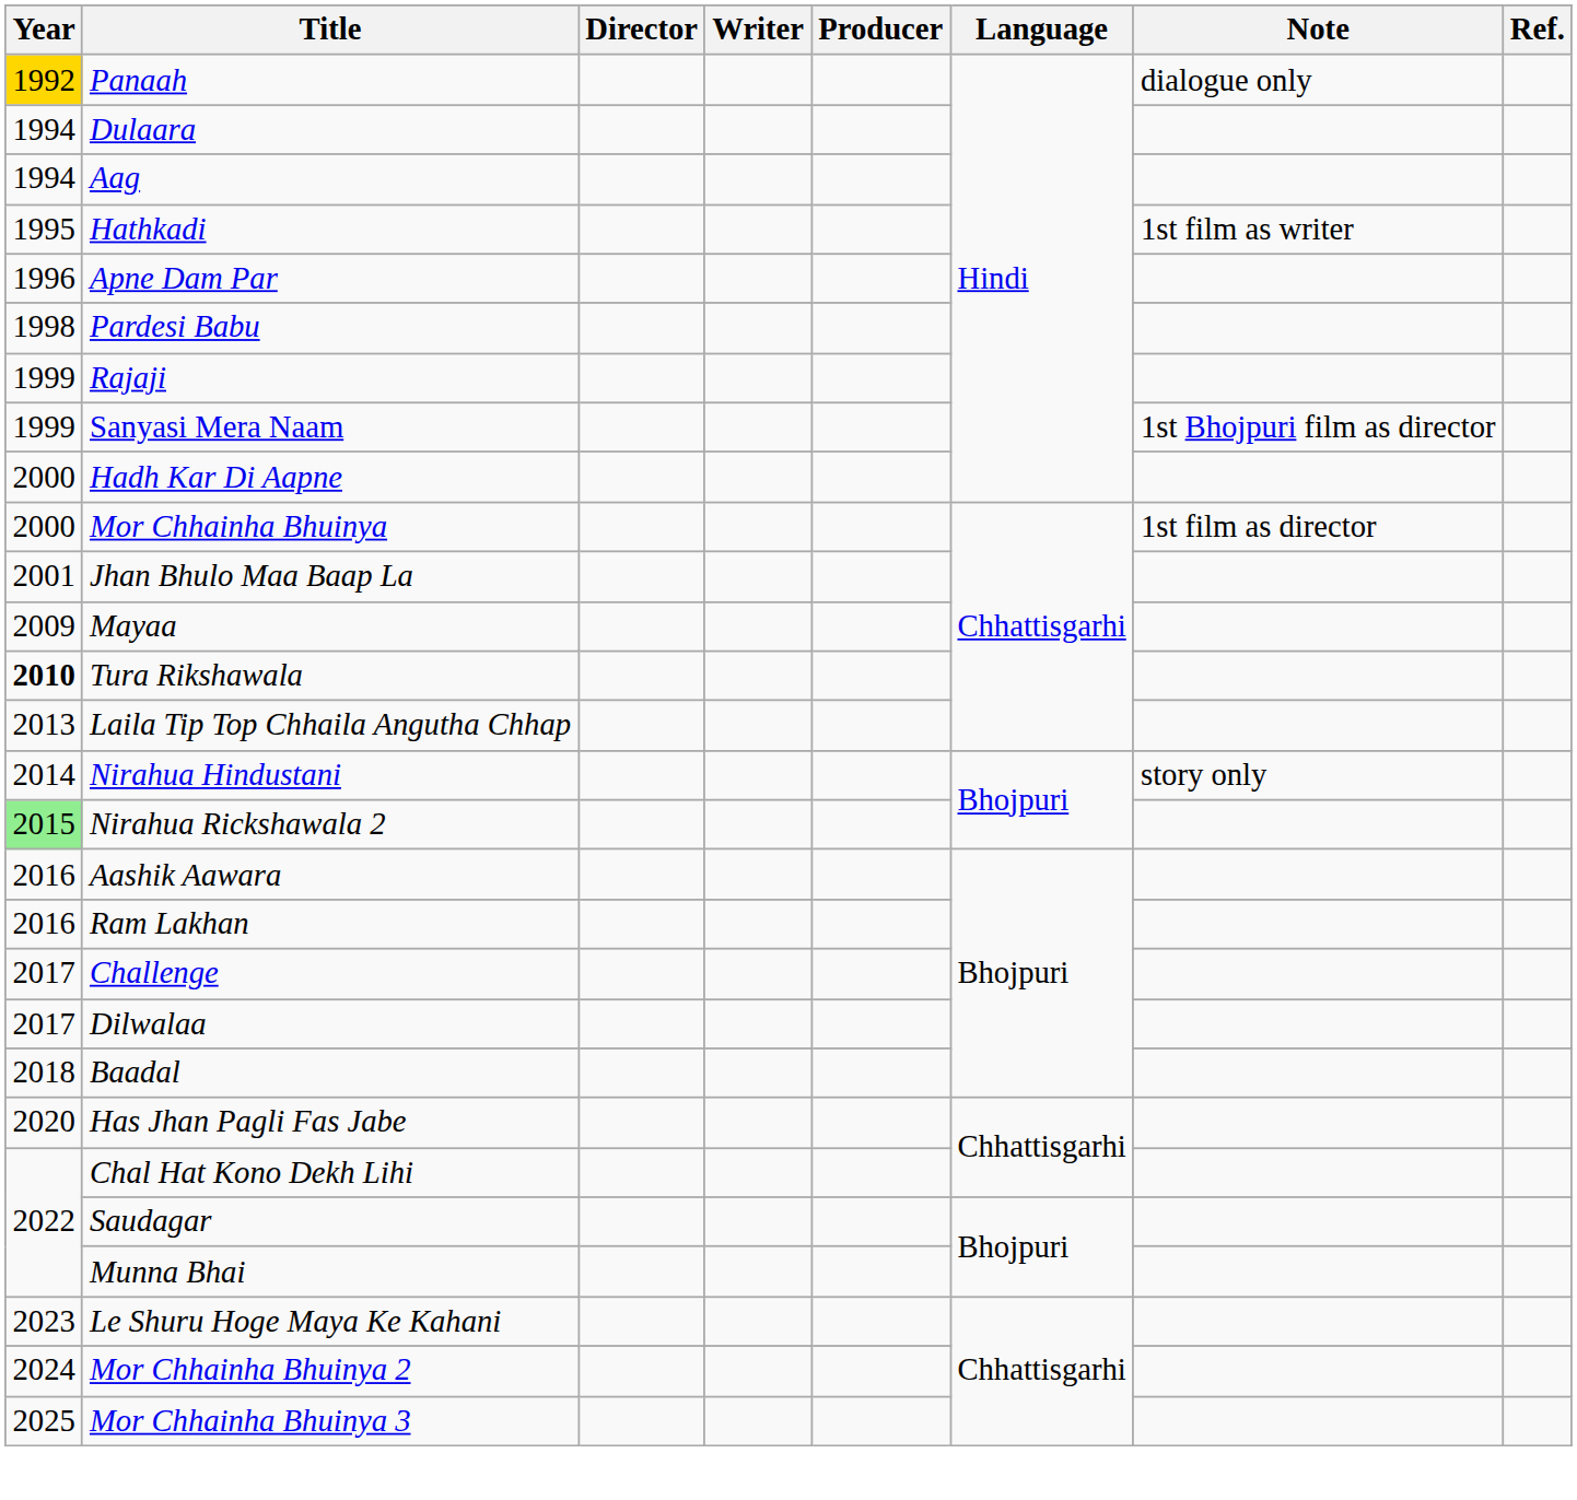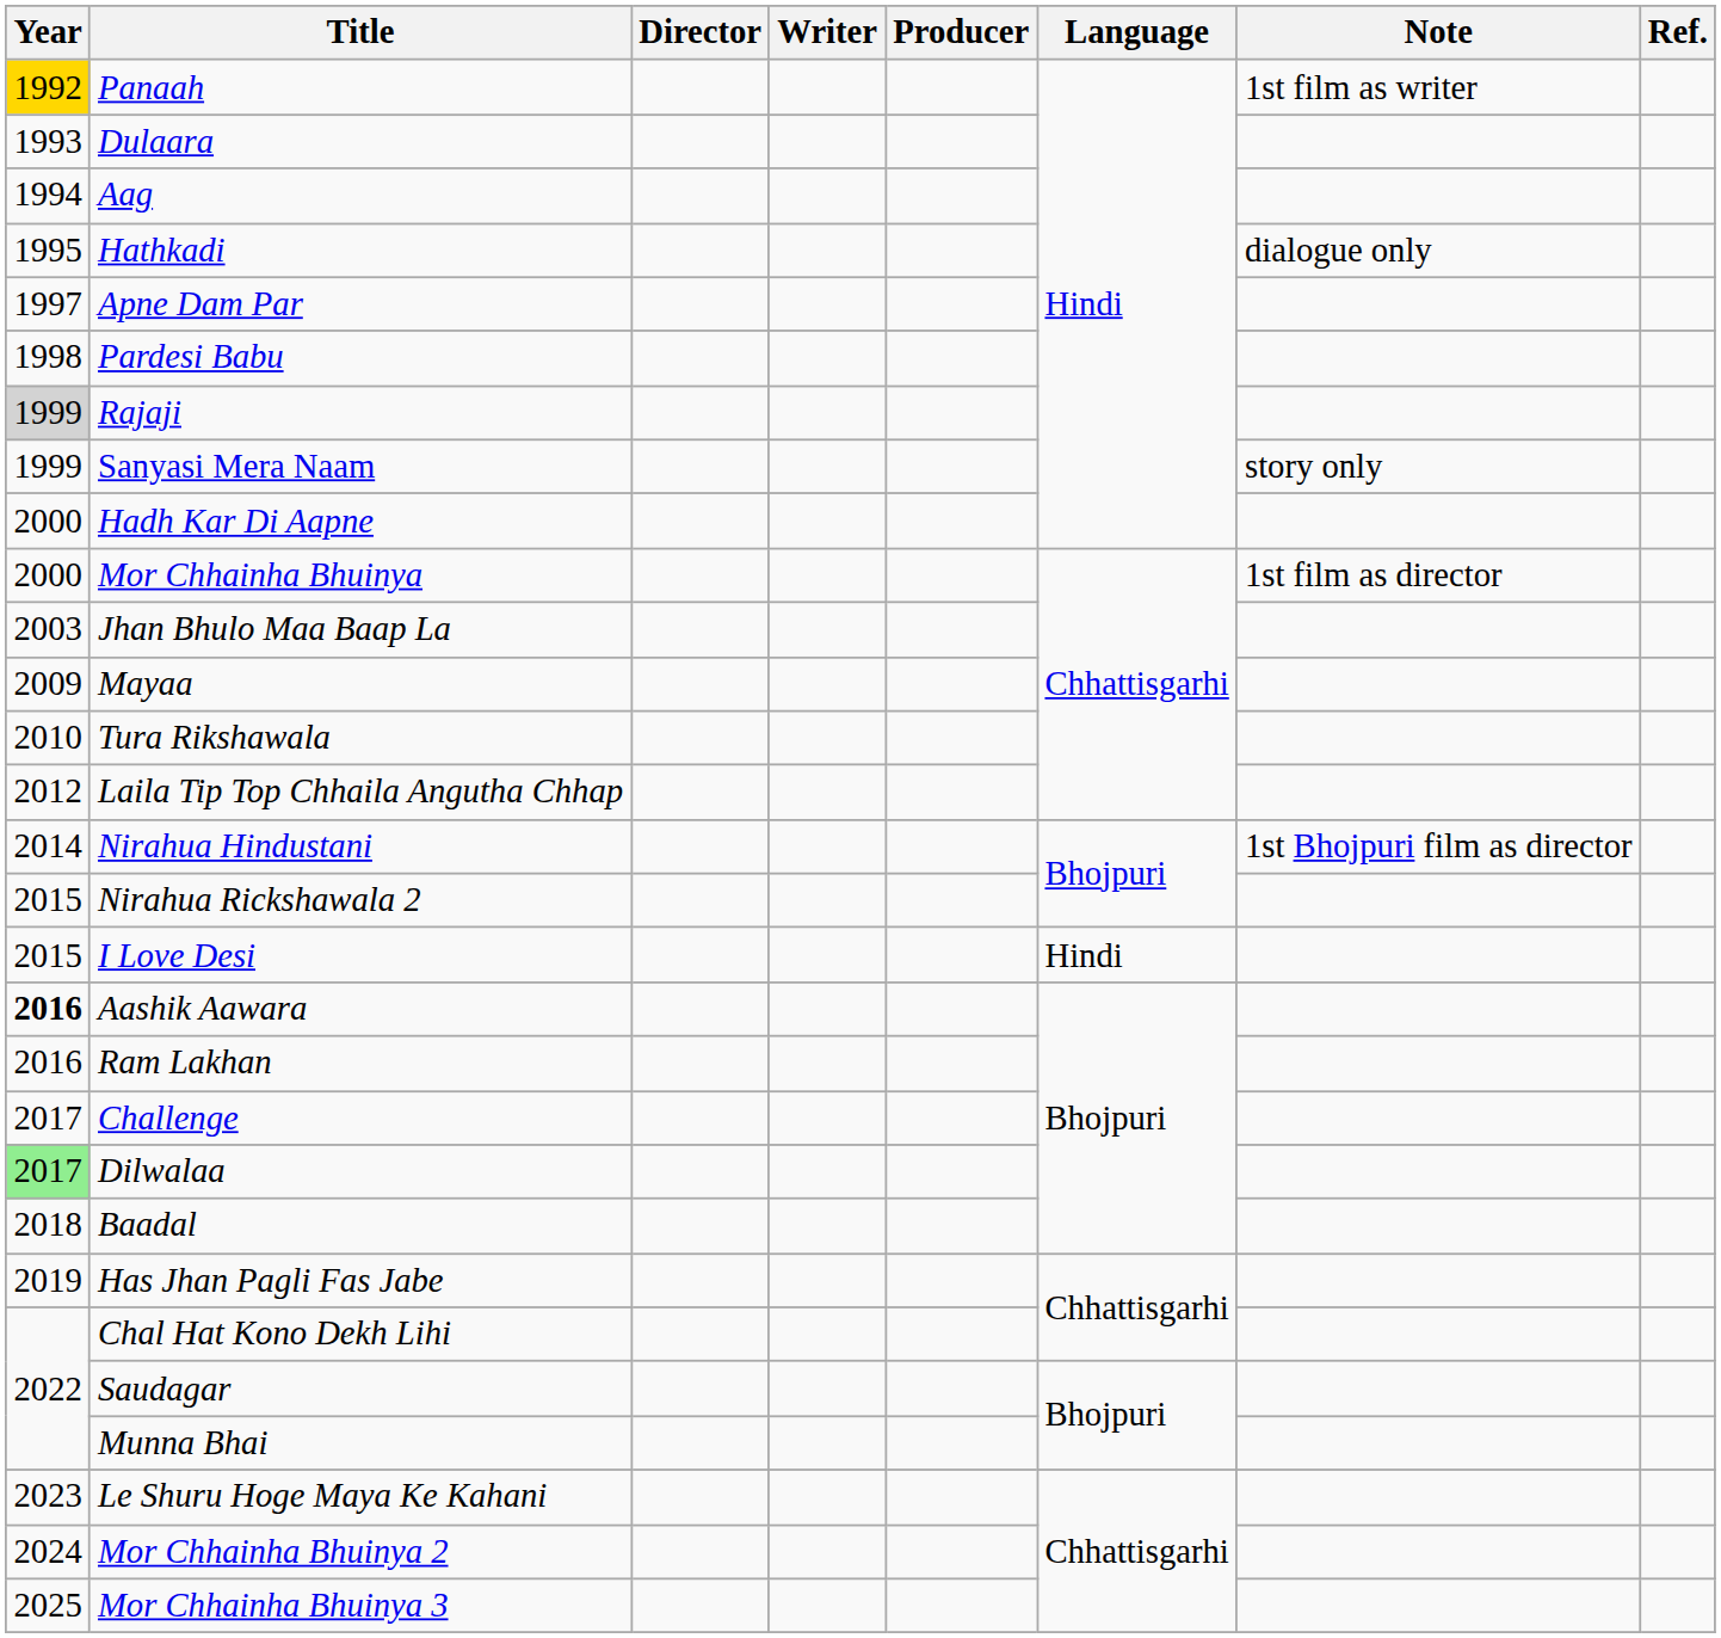Panaah | Note: dialogue only -> 1st film as writer
Dulaara | Year: 1994 -> 1993
Hathkadi | Note: 1st film as writer -> dialogue only
Apne Dam Par | Year: 1996 -> 1997
Rajaji | Year: no background -> lightgrey background
Sanyasi Mera Naam | Note: 1st Bhojpuri film as director -> story only
Jhan Bhulo Maa Baap La | Year: 2001 -> 2003
Tura Rikshawala | Year: bold -> normal
Laila Tip Top Chhaila Angutha Chhap | Year: 2013 -> 2012
Nirahua Hindustani | Note: story only -> 1st Bhojpuri film as director
Nirahua Rickshawala 2 | Year: lightgreen background -> no background
+ row: 2015 | I Love Desi | Hindi
Aashik Aawara | Year: normal -> bold
Dilwalaa | Year: no background -> lightgreen background
Has Jhan Pagli Fas Jabe | Year: 2020 -> 2019
